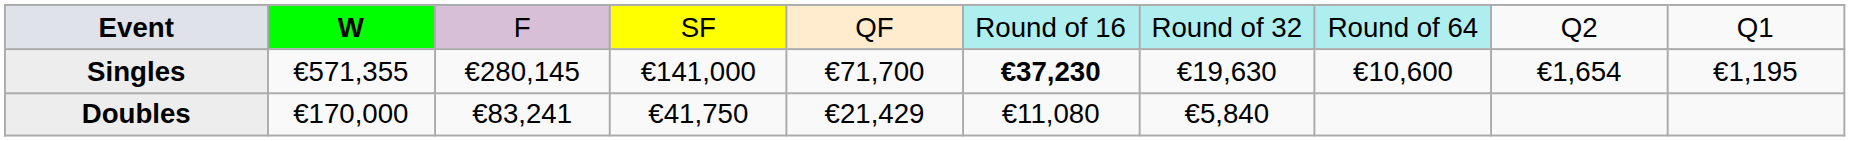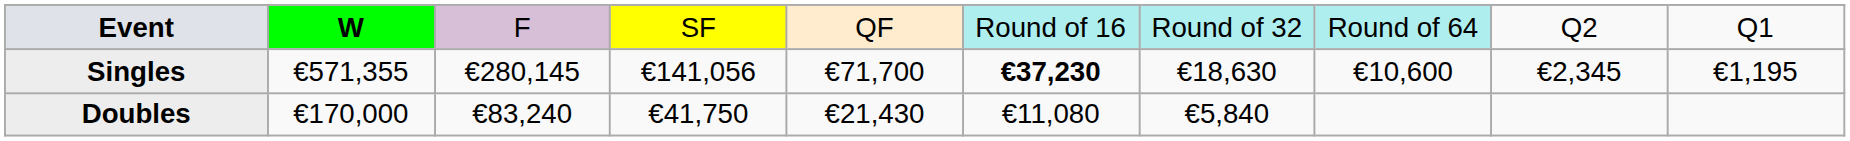Singles | column 4: €141,000 -> €141,056
Singles | column 7: €19,630 -> €18,630
Singles | column 9: €1,654 -> €2,345
Doubles | column 3: €83,241 -> €83,240
Doubles | column 5: €21,429 -> €21,430
